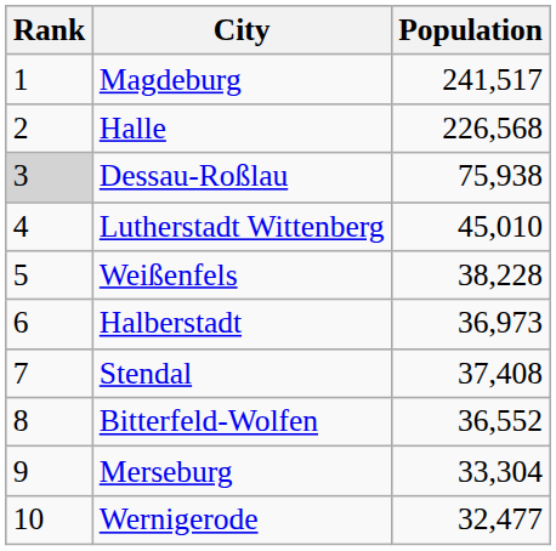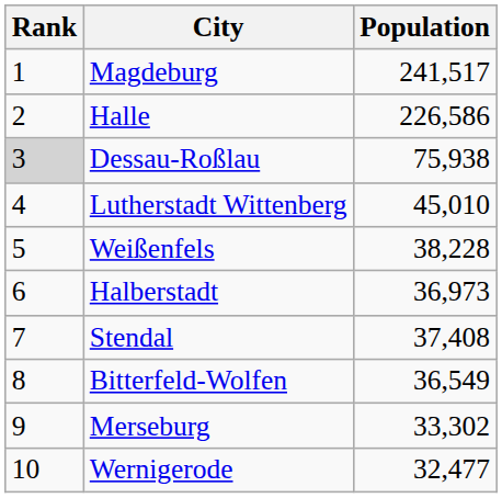Halle | Population: 226,568 -> 226,586
Bitterfeld-Wolfen | Population: 36,552 -> 36,549
Merseburg | Population: 33,304 -> 33,302
